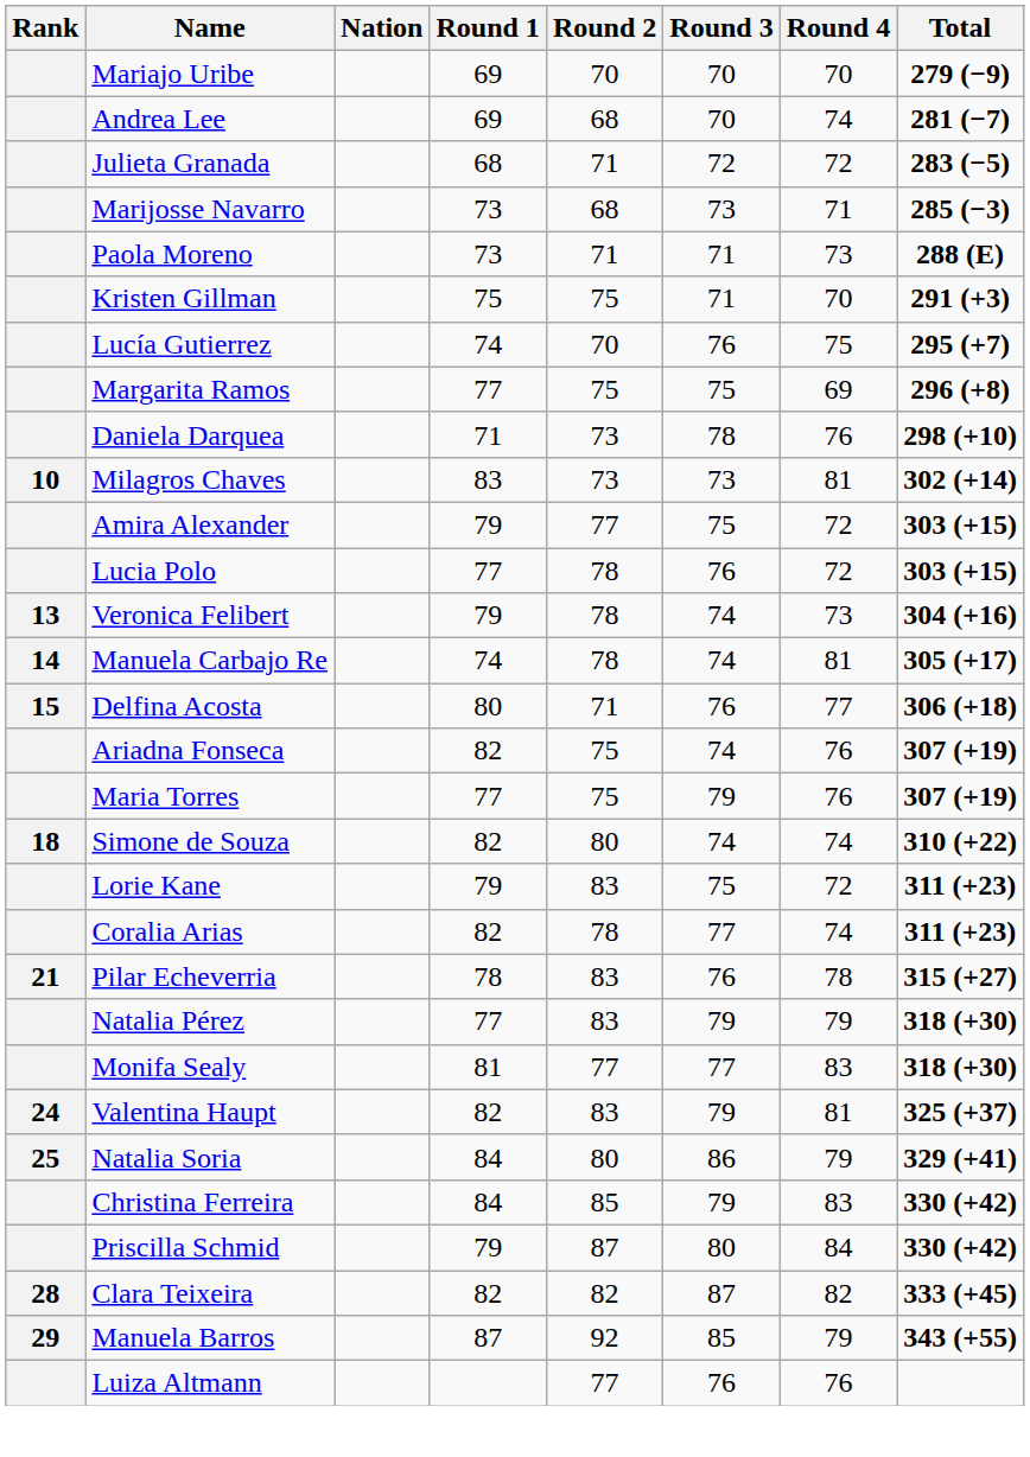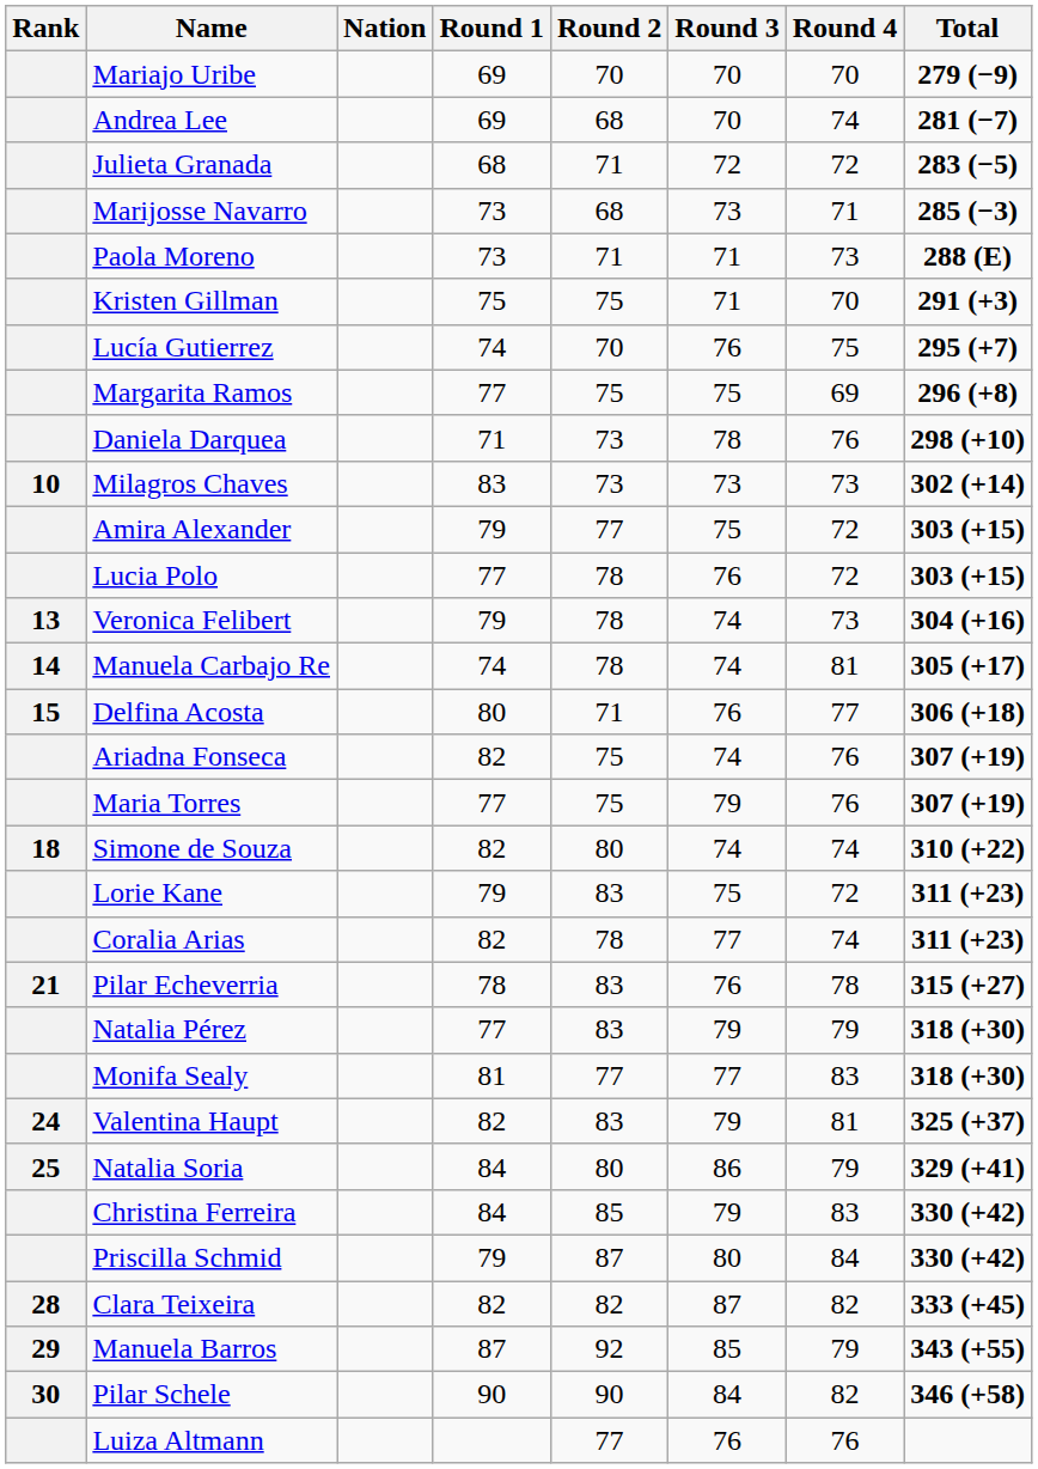Milagros Chaves | Round 4: 81 -> 73
+ row: 30 | Pilar Schele | 90 | 90 | 84 | 82 | 346 (+58)
